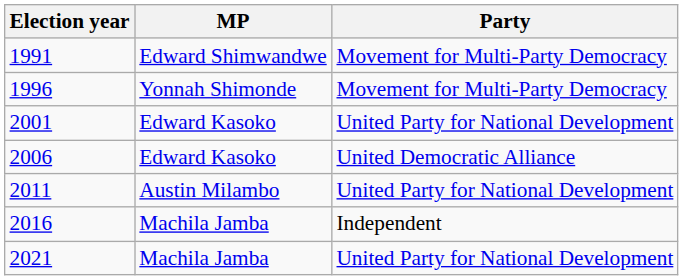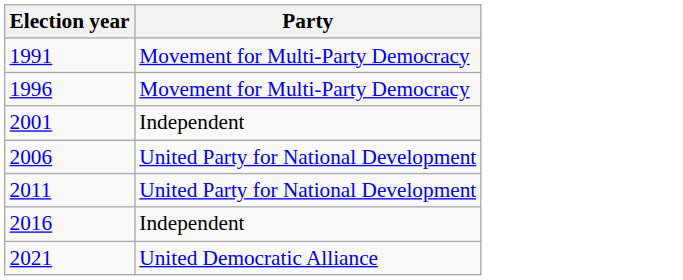- column: MP | Edward Shimwandwe | Yonnah Shimonde | Edward Kasoko | Edward Kasoko | Austin Milambo | Machila Jamba | Machila Jamba
2001 | Party: United Party for National Development -> Independent
2006 | Party: United Democratic Alliance -> United Party for National Development
2021 | Party: United Party for National Development -> United Democratic Alliance
